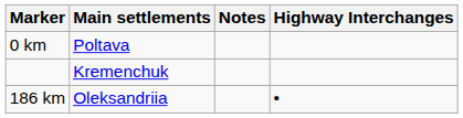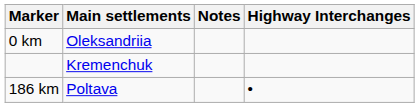0 km | Main settlements: Poltava -> Oleksandriia
186 km | Main settlements: Oleksandriia -> Poltava
